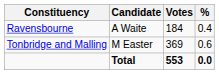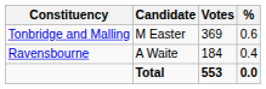rows swapped: Ravensbourne <-> Tonbridge and Malling
